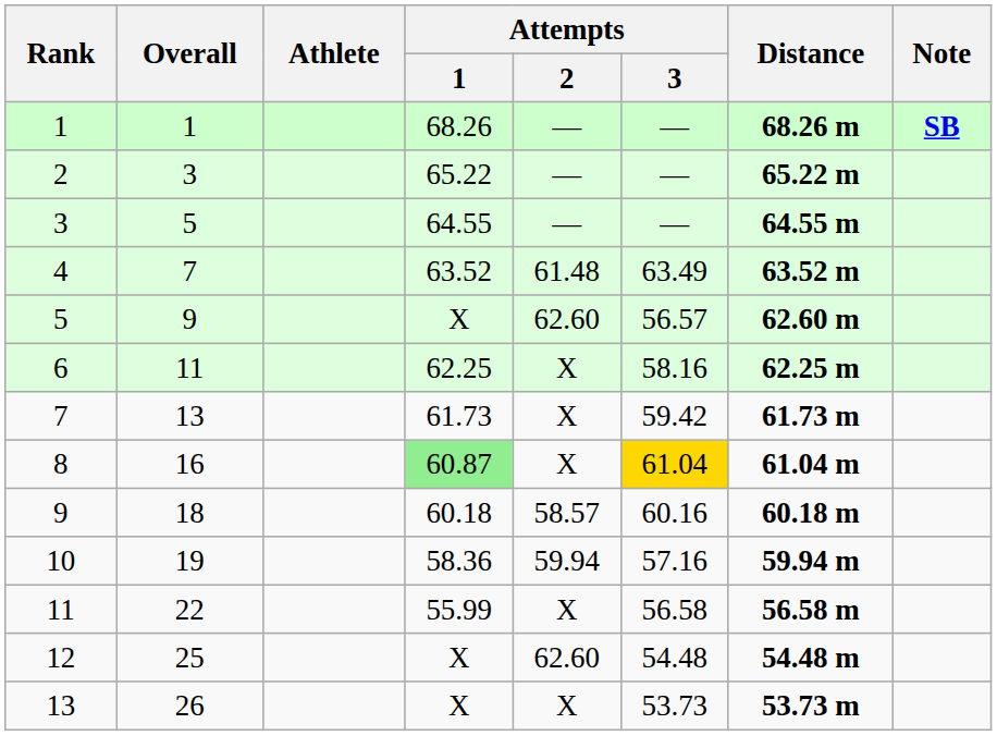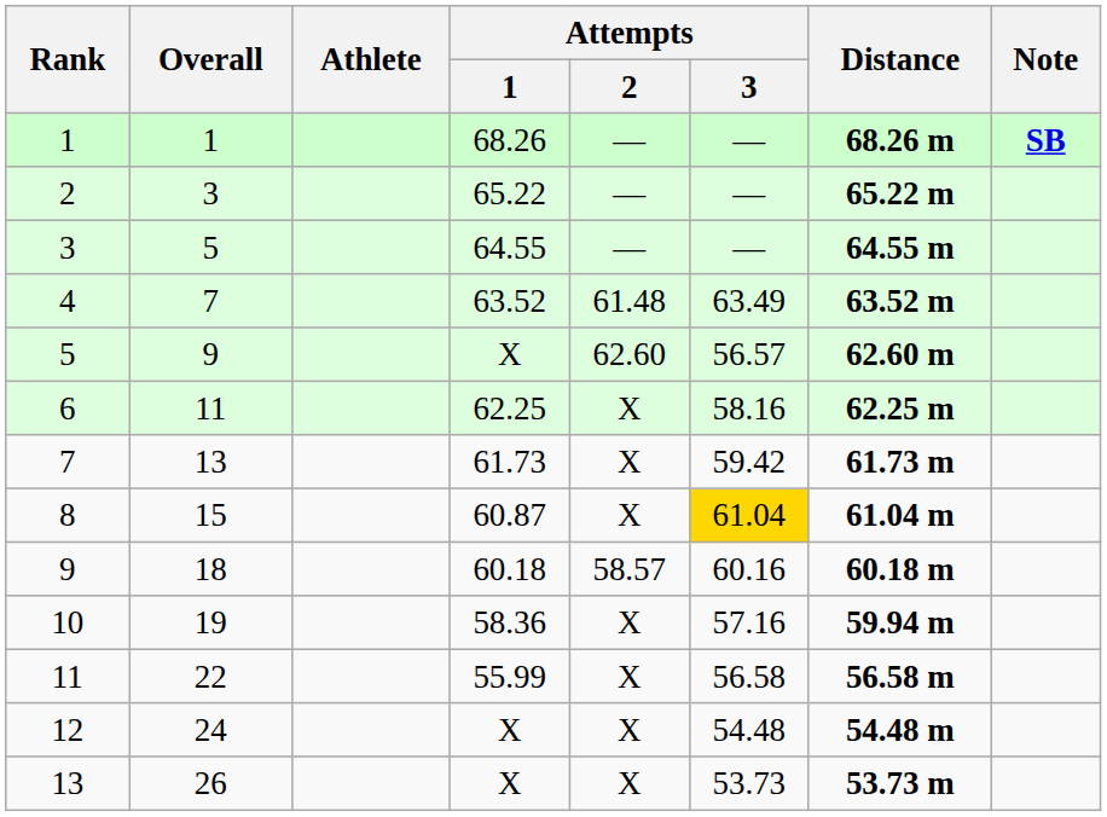8 | Overall: 16 -> 15
8 | Attempts / 1: lightgreen background -> no background
10 | Attempts / 2: 59.94 -> X
12 | Overall: 25 -> 24
12 | Attempts / 2: 62.60 -> X
